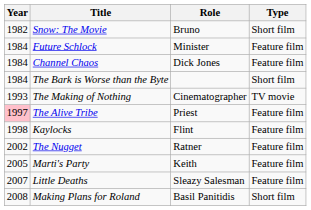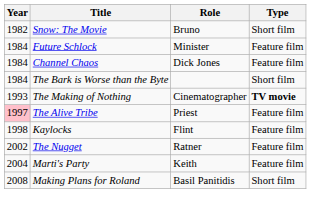The Making of Nothing | Type: normal -> bold
Marti's Party | Year: 2005 -> 2004
- row: 2007 | Little Deaths | Sleazy Salesman | Feature film
